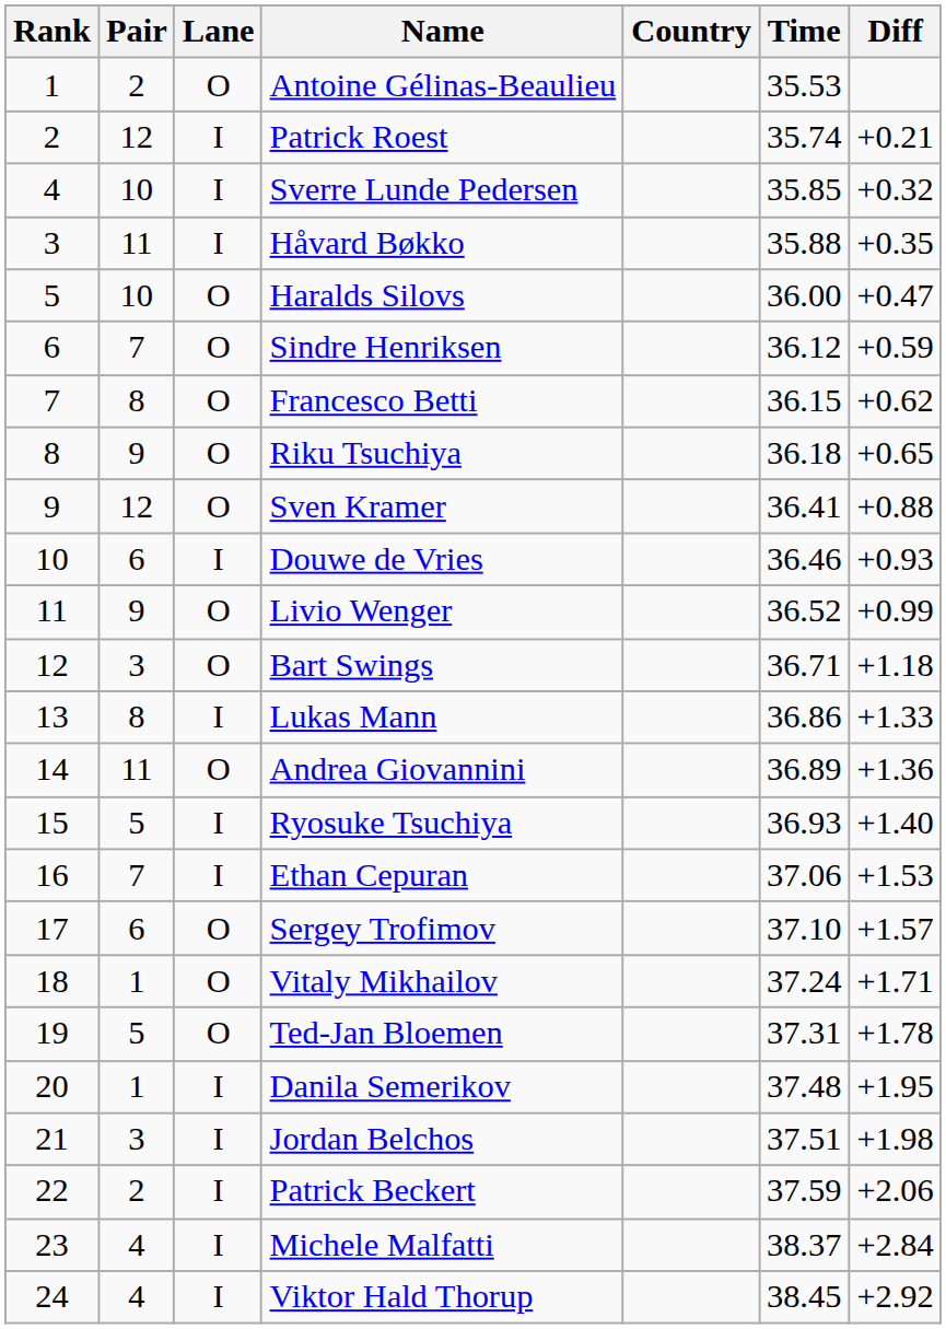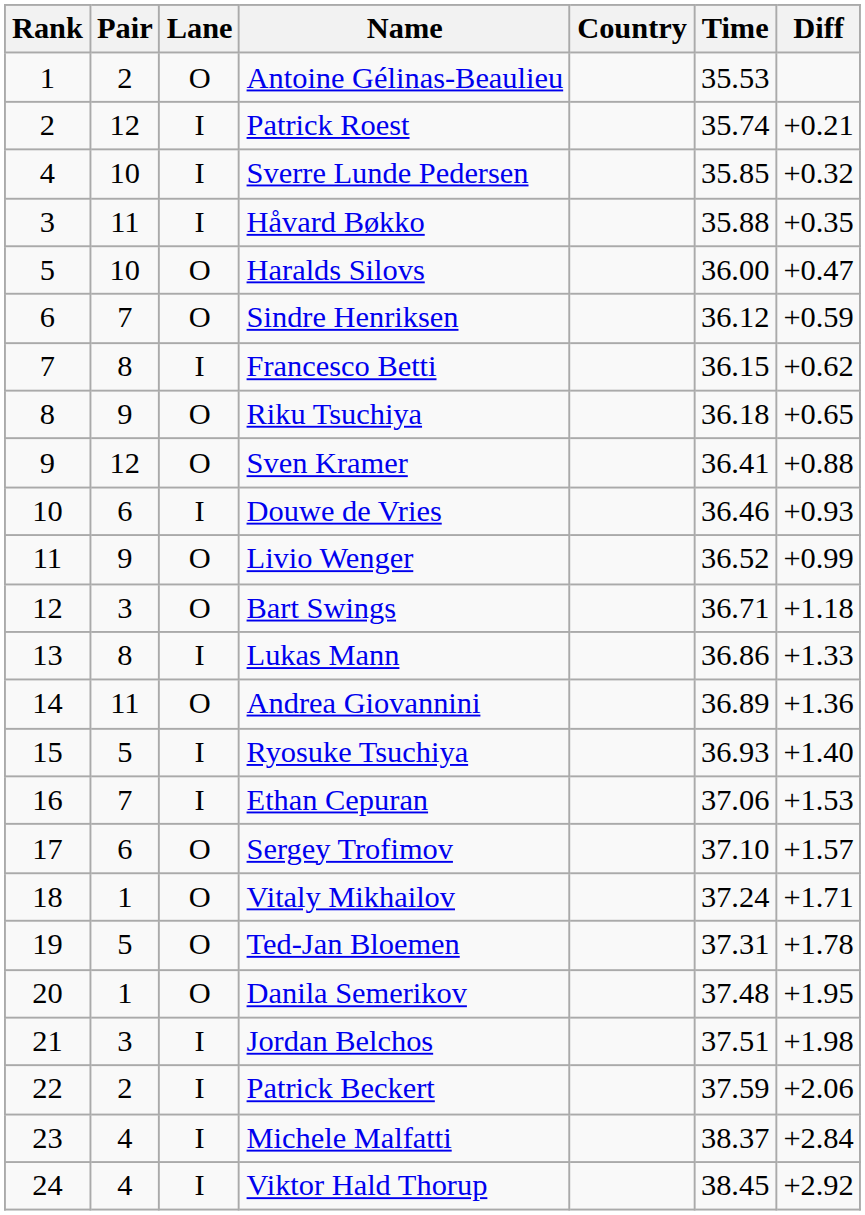Francesco Betti | Lane: O -> I
Danila Semerikov | Lane: I -> O
